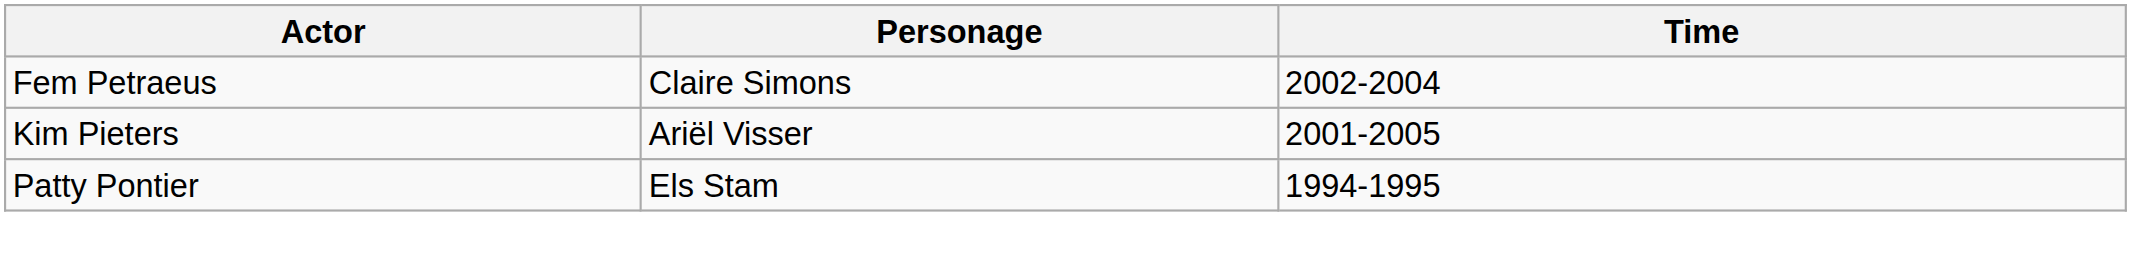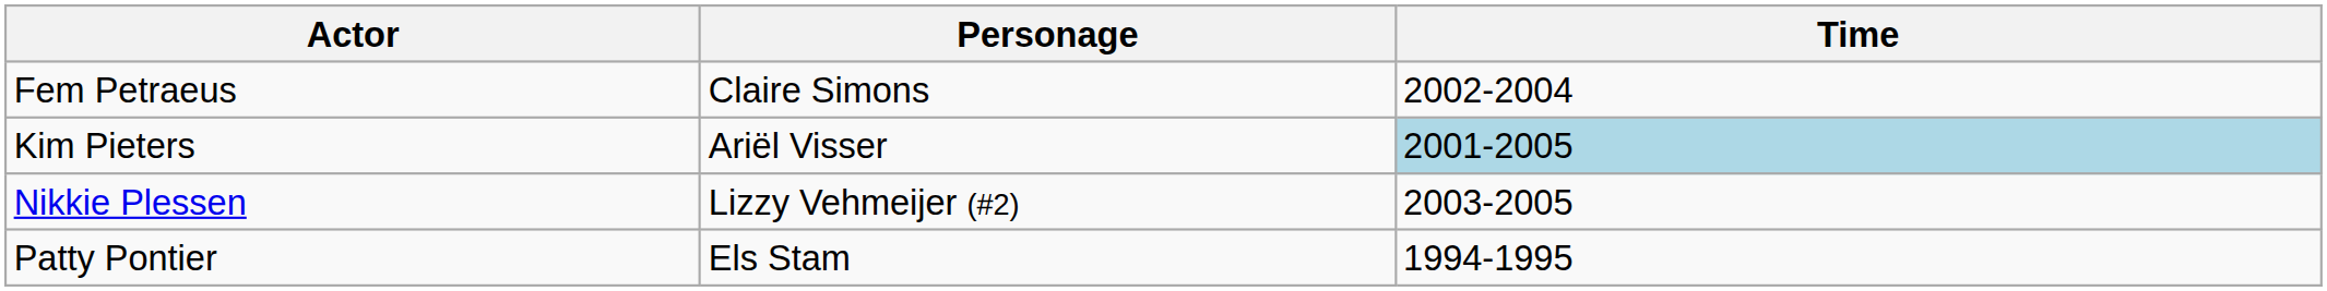Kim Pieters | Time: no background -> lightblue background
+ row: Nikkie Plessen | Lizzy Vehmeijer (#2) | 2003-2005
